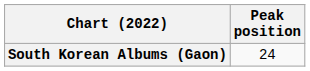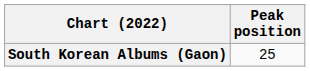South Korean Albums (Gaon) | Peak position: 24 -> 25
